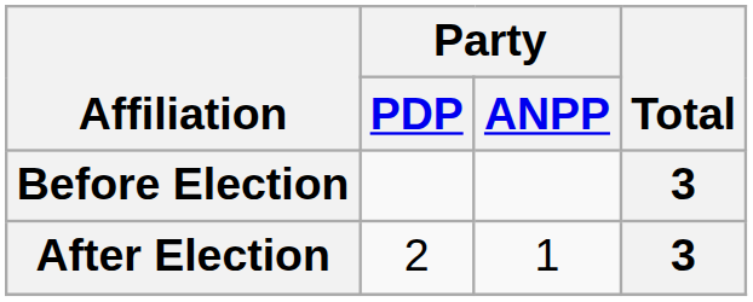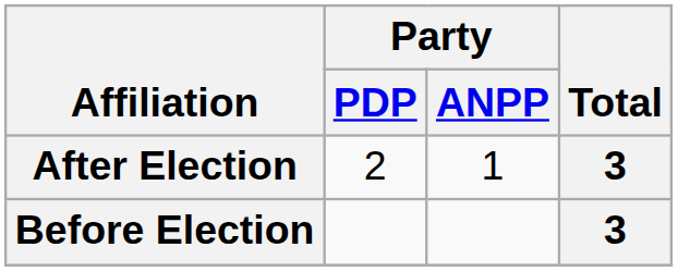rows swapped: Before Election <-> After Election
